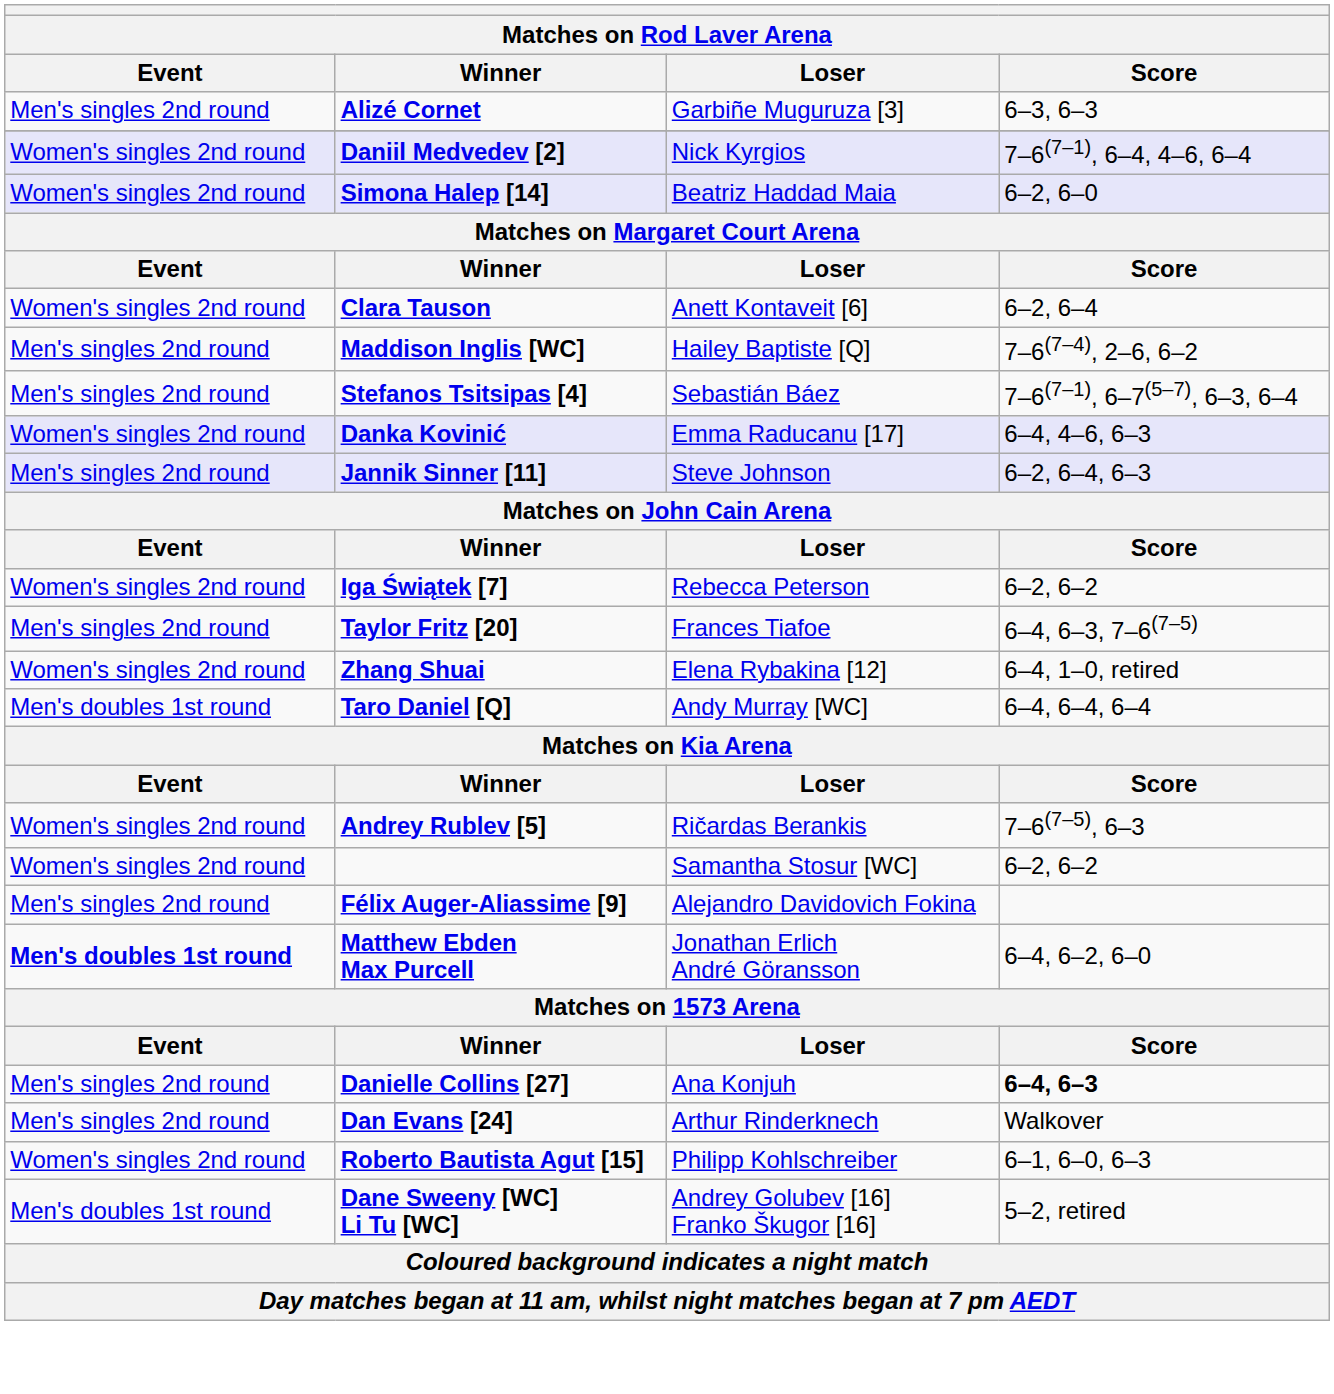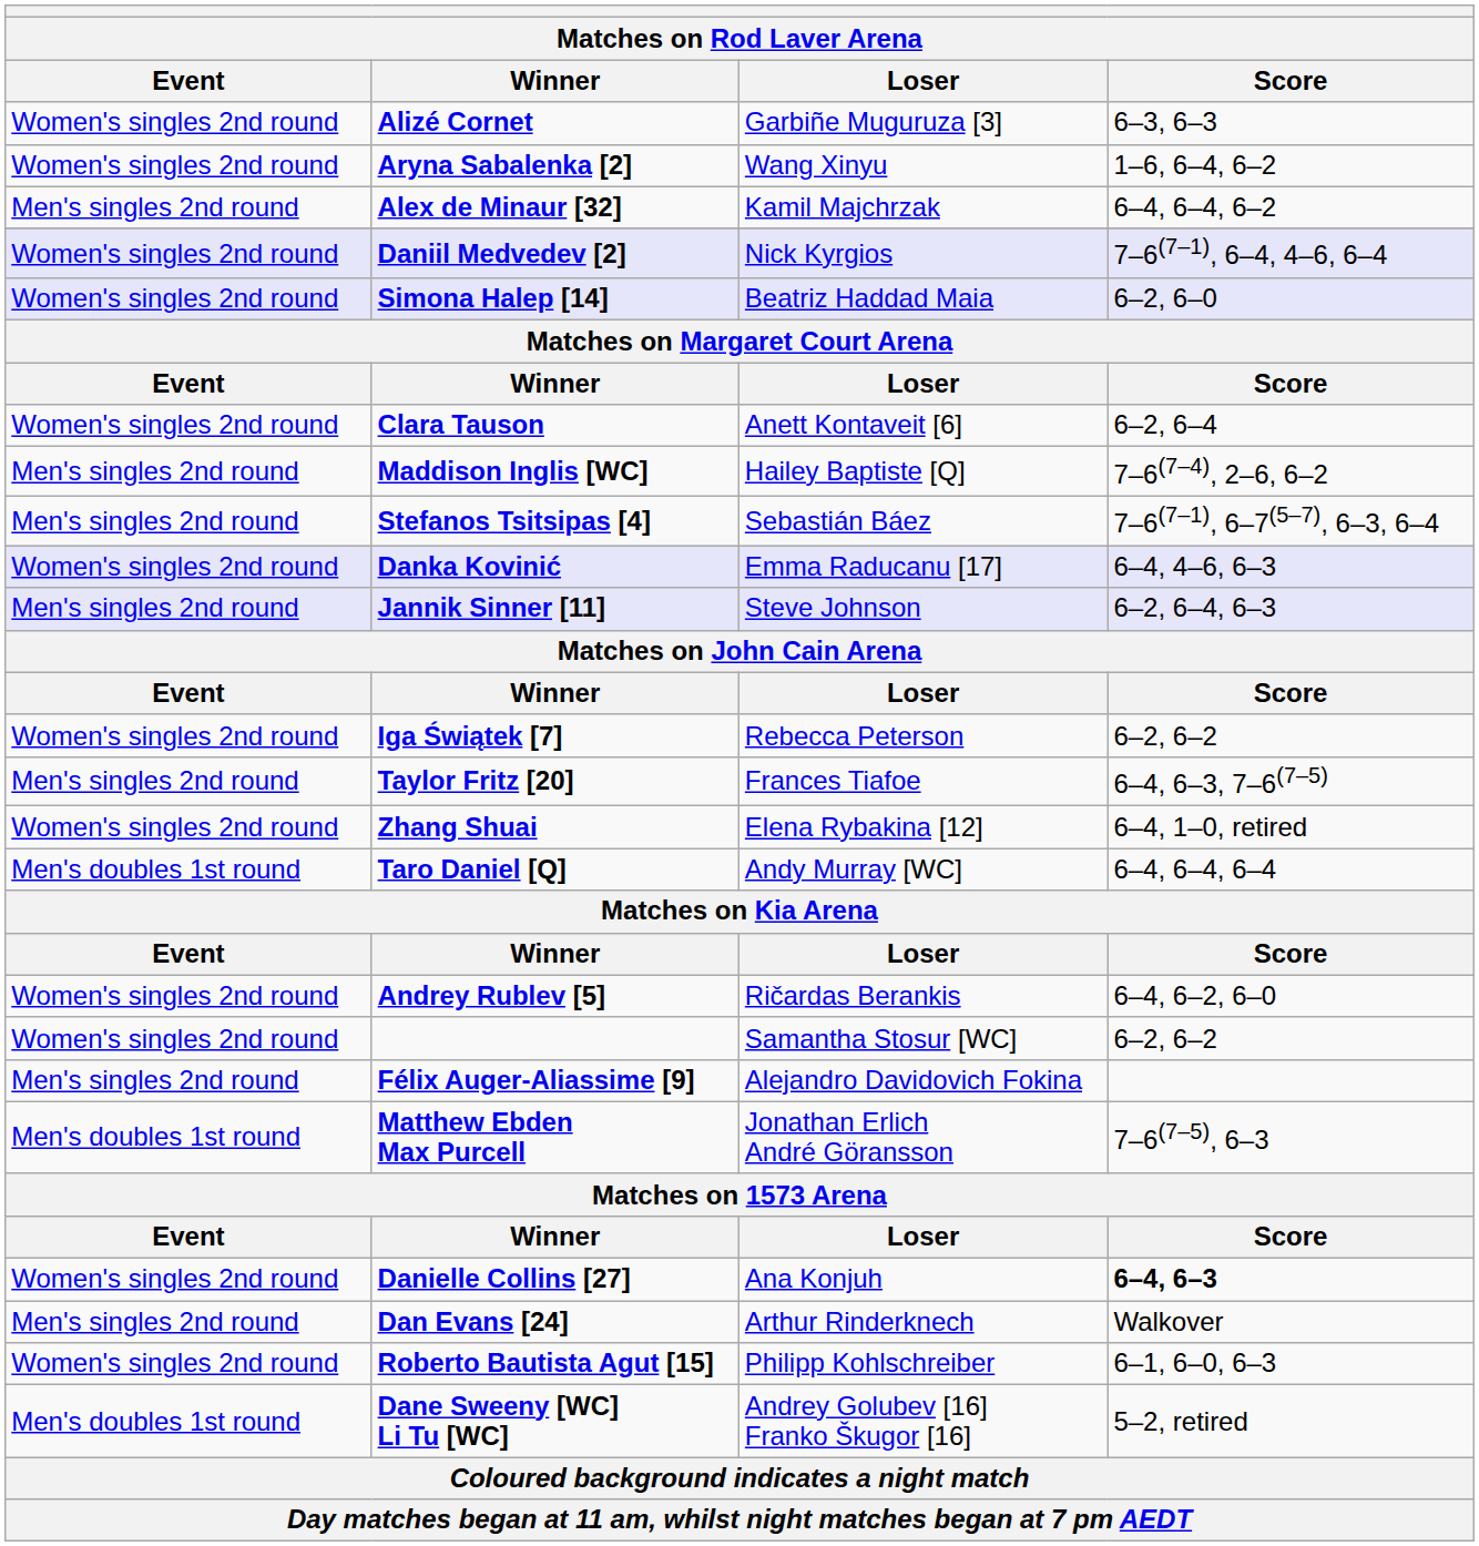Alizé Cornet | Event: Men's singles 2nd round -> Women's singles 2nd round
+ row: Women's singles 2nd round | Aryna Sabalenka [2] | Wang Xinyu | 1–6, 6–4, 6–2
+ row: Men's singles 2nd round | Alex de Minaur [32] | Kamil Majchrzak | 6–4, 6–4, 6–2
Andrey Rublev [5] | Score: 7–6(7–5), 6–3 -> 6–4, 6–2, 6–0
Matthew Ebden Max Purcell | Event: bold -> normal
Matthew Ebden Max Purcell | Score: 6–4, 6–2, 6–0 -> 7–6(7–5), 6–3
Danielle Collins [27] | Event: Men's singles 2nd round -> Women's singles 2nd round
